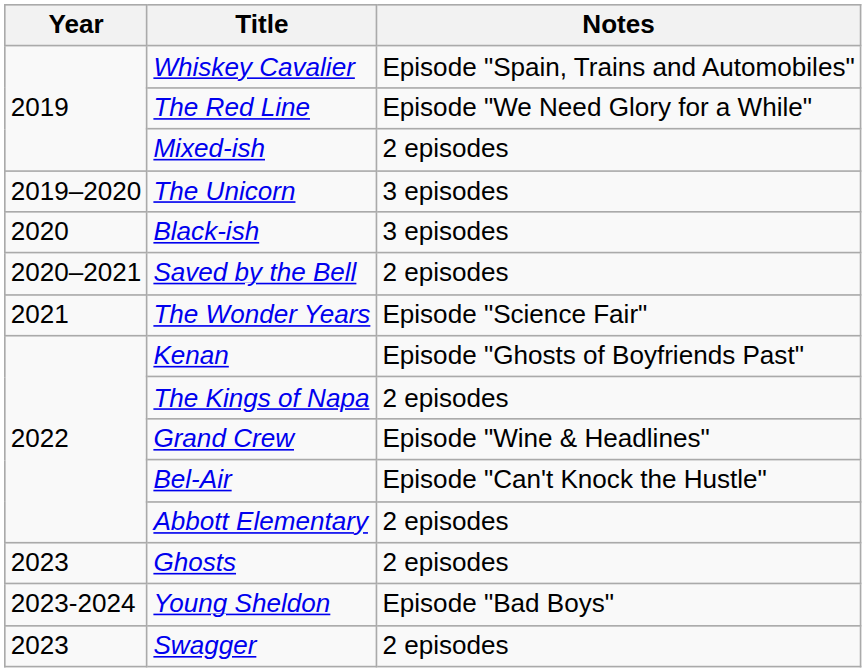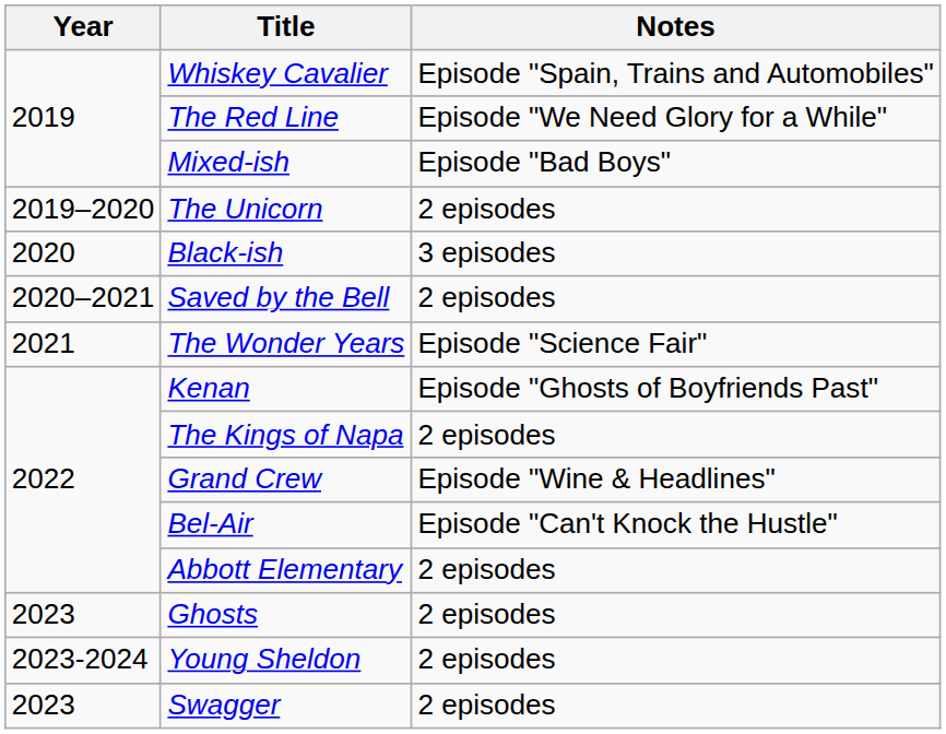Mixed-ish | Notes: 2 episodes -> Episode "Bad Boys"
The Unicorn | Notes: 3 episodes -> 2 episodes
Young Sheldon | Notes: Episode "Bad Boys" -> 2 episodes
